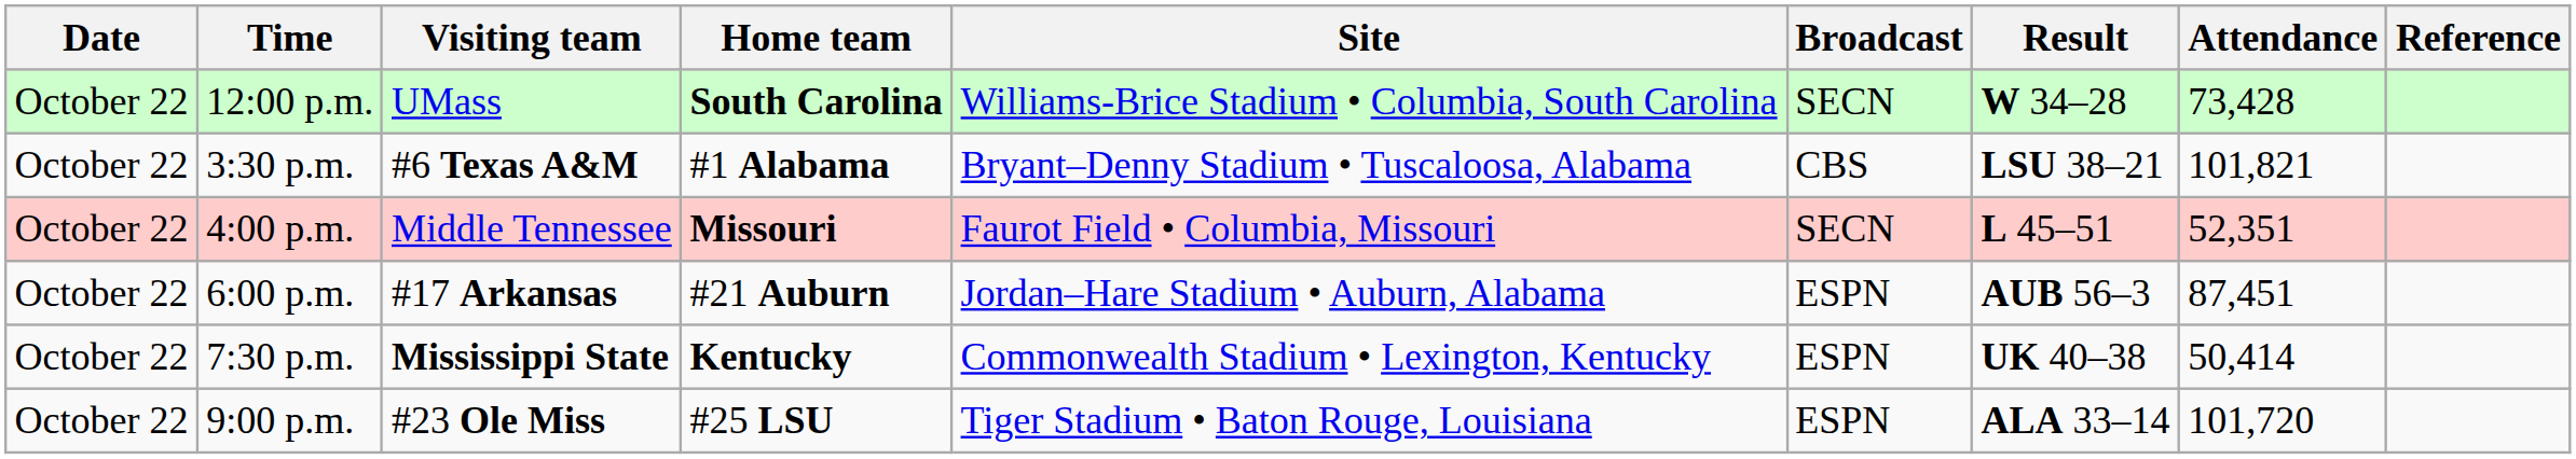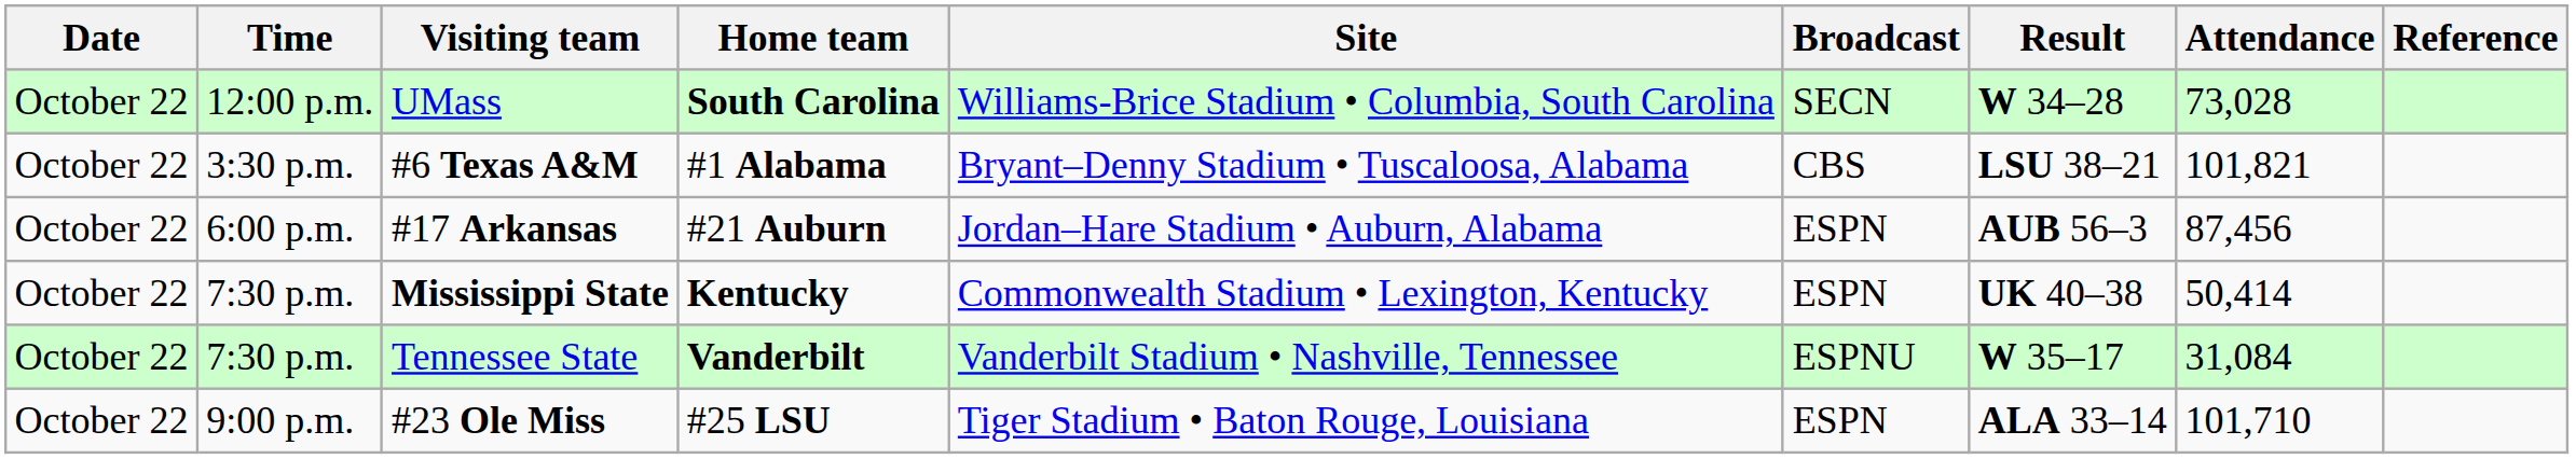UMass | Attendance: 73,428 -> 73,028
- row: October 22 | 4:00 p.m. | Middle Tennessee | Missouri | Faurot Field • Columbia, Missouri | SECN | L 45–51 | 52,351
#17 Arkansas | Attendance: 87,451 -> 87,456
+ row: October 22 | 7:30 p.m. | Tennessee State | Vanderbilt | Vanderbilt Stadium • Nashville, Tennessee | ESPNU | W 35–17 | 31,084
#23 Ole Miss | Attendance: 101,720 -> 101,710
